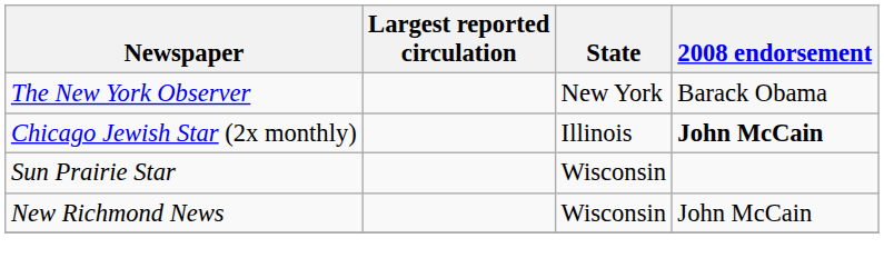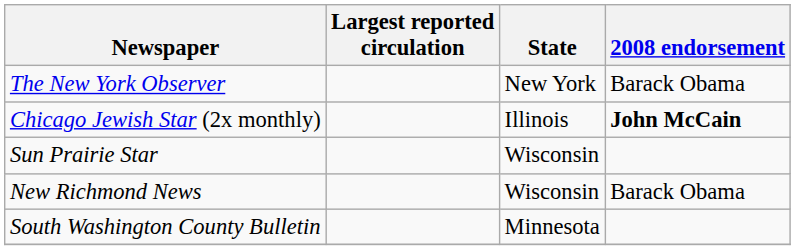New Richmond News | 2008 endorsement: John McCain -> Barack Obama
+ row: South Washington County Bulletin | Minnesota
